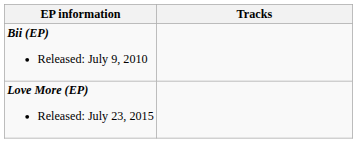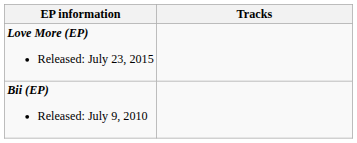rows swapped: Bii (EP) Released: July 9, 2010 <-> Love More (EP) Released: July 23, 2015
